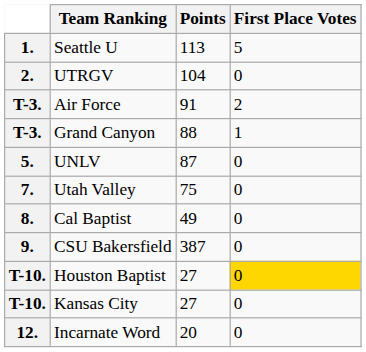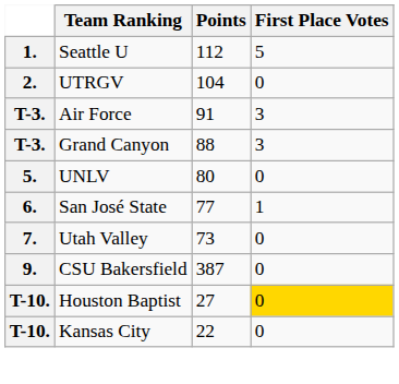Seattle U | Points: 113 -> 112
Air Force | First Place Votes: 2 -> 3
Grand Canyon | First Place Votes: 1 -> 3
UNLV | Points: 87 -> 80
+ row: 6. | San José State | 77 | 1
Utah Valley | Points: 75 -> 73
- row: 8. | Cal Baptist | 49 | 0
Kansas City | Points: 27 -> 22
- row: 12. | Incarnate Word | 20 | 0
